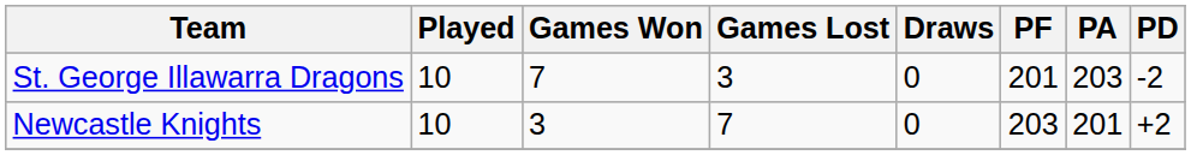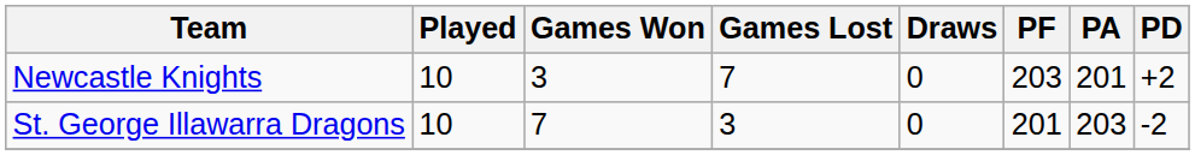rows swapped: St. George Illawarra Dragons <-> Newcastle Knights
